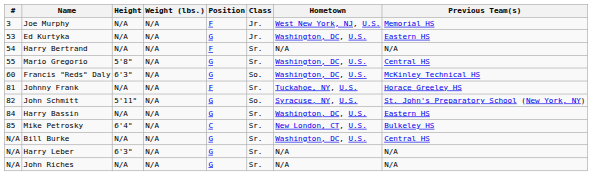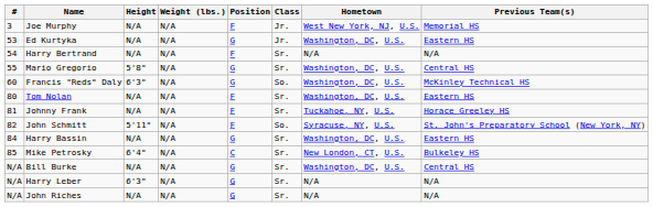+ row: 80 | Tom Nolan | N/A | N/A | F | Sr. | Washington, DC, U.S. | Eastern HS
John Schmitt | Position: G -> F
